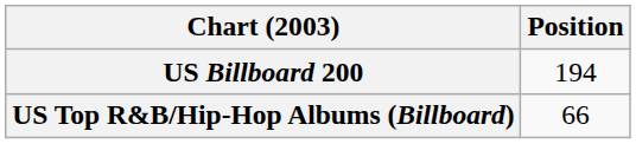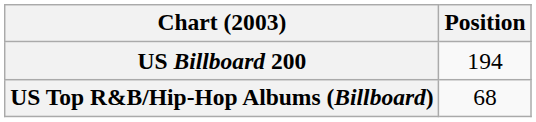US Top R&B/Hip-Hop Albums (Billboard) | Position: 66 -> 68
